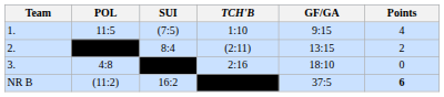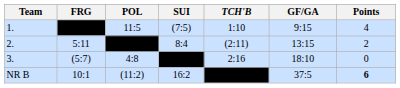+ column: FRG | 5:11 | (5:7) | 10:1
